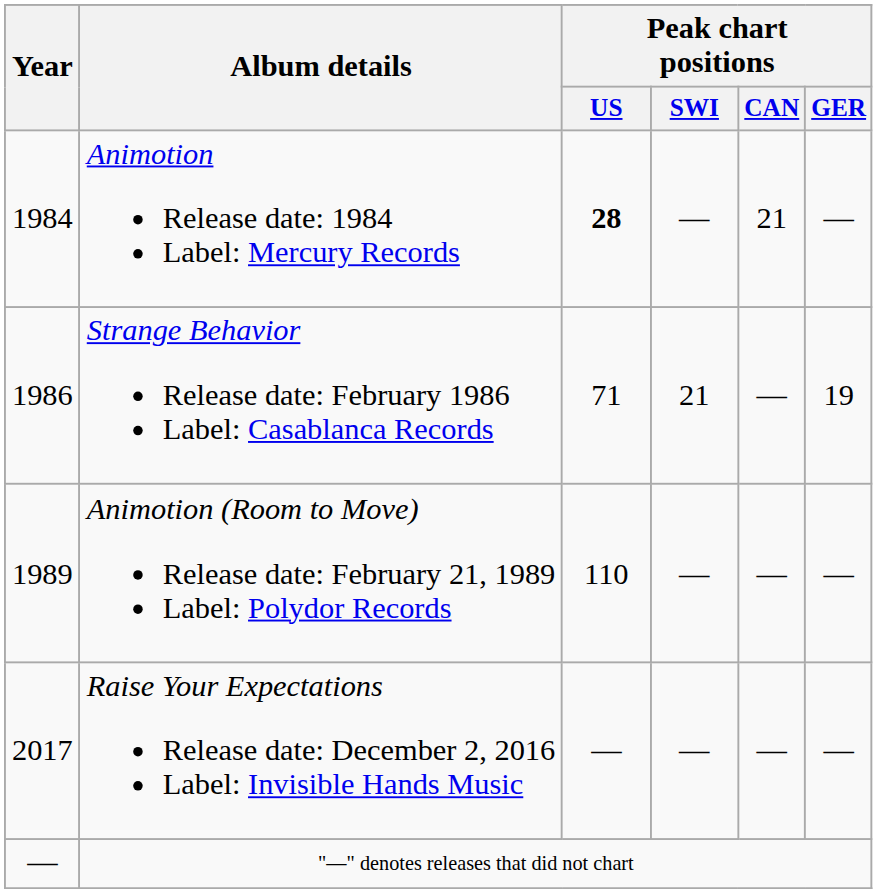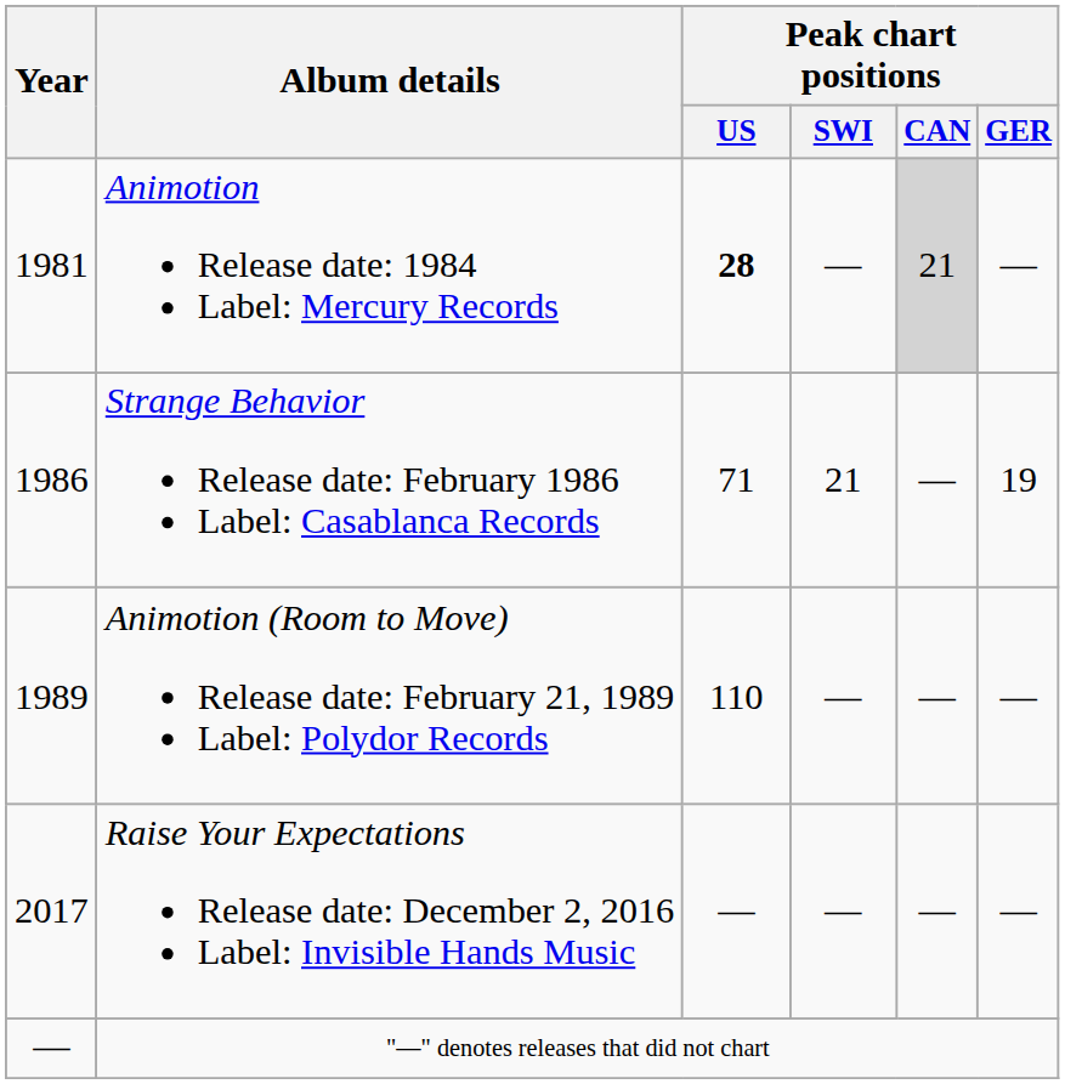Animotion Release date: 1984 Label: Mercury Records | Year: 1984 -> 1981
Animotion Release date: 1984 Label: Mercury Records | Peak chart positions / CAN: no background -> lightgrey background
